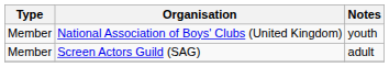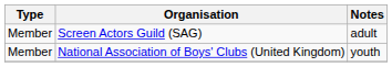rows swapped: National Association of Boys' Clubs (United Kingdom) <-> Screen Actors Guild (SAG)
